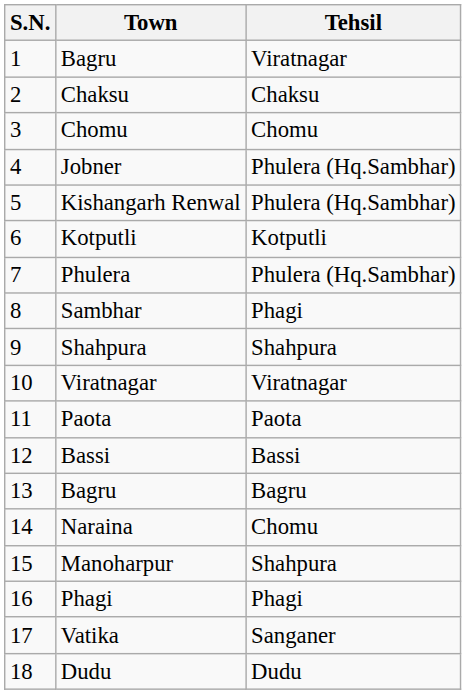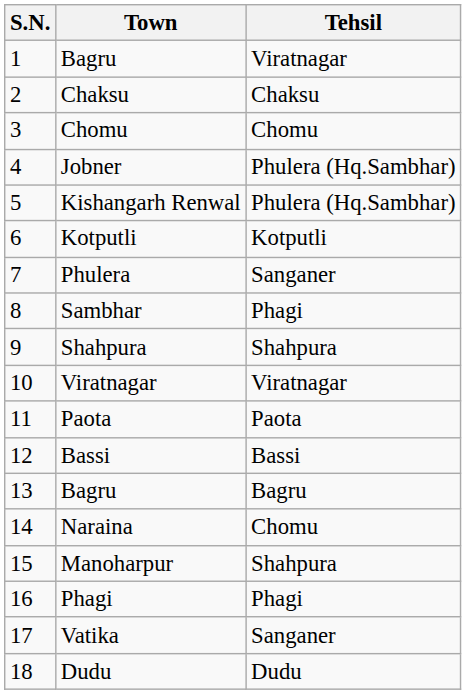Phulera | Tehsil: Phulera (Hq.Sambhar) -> Sanganer
